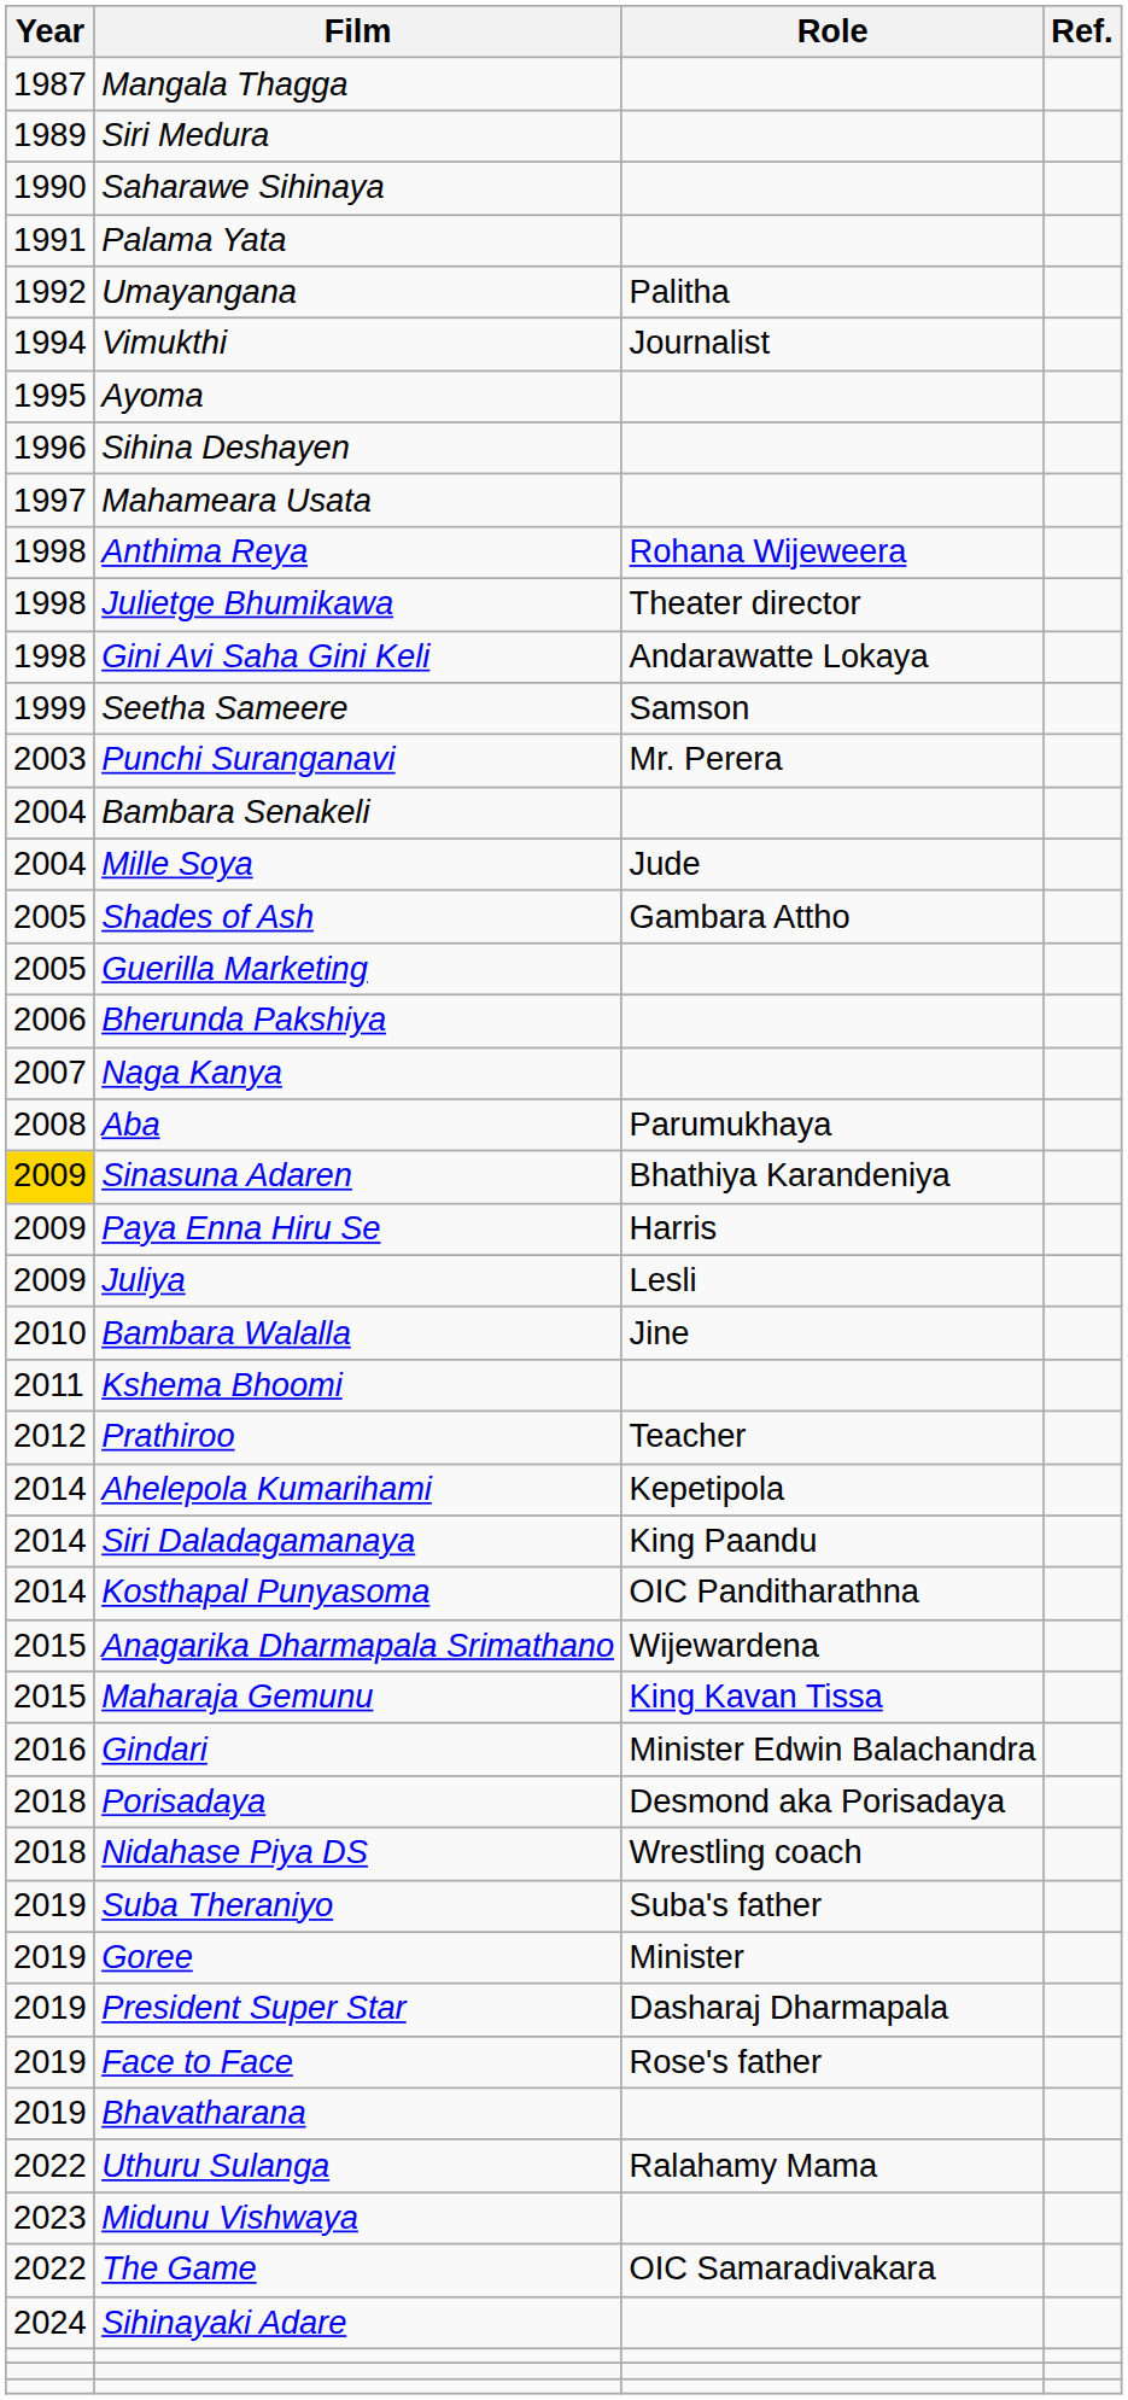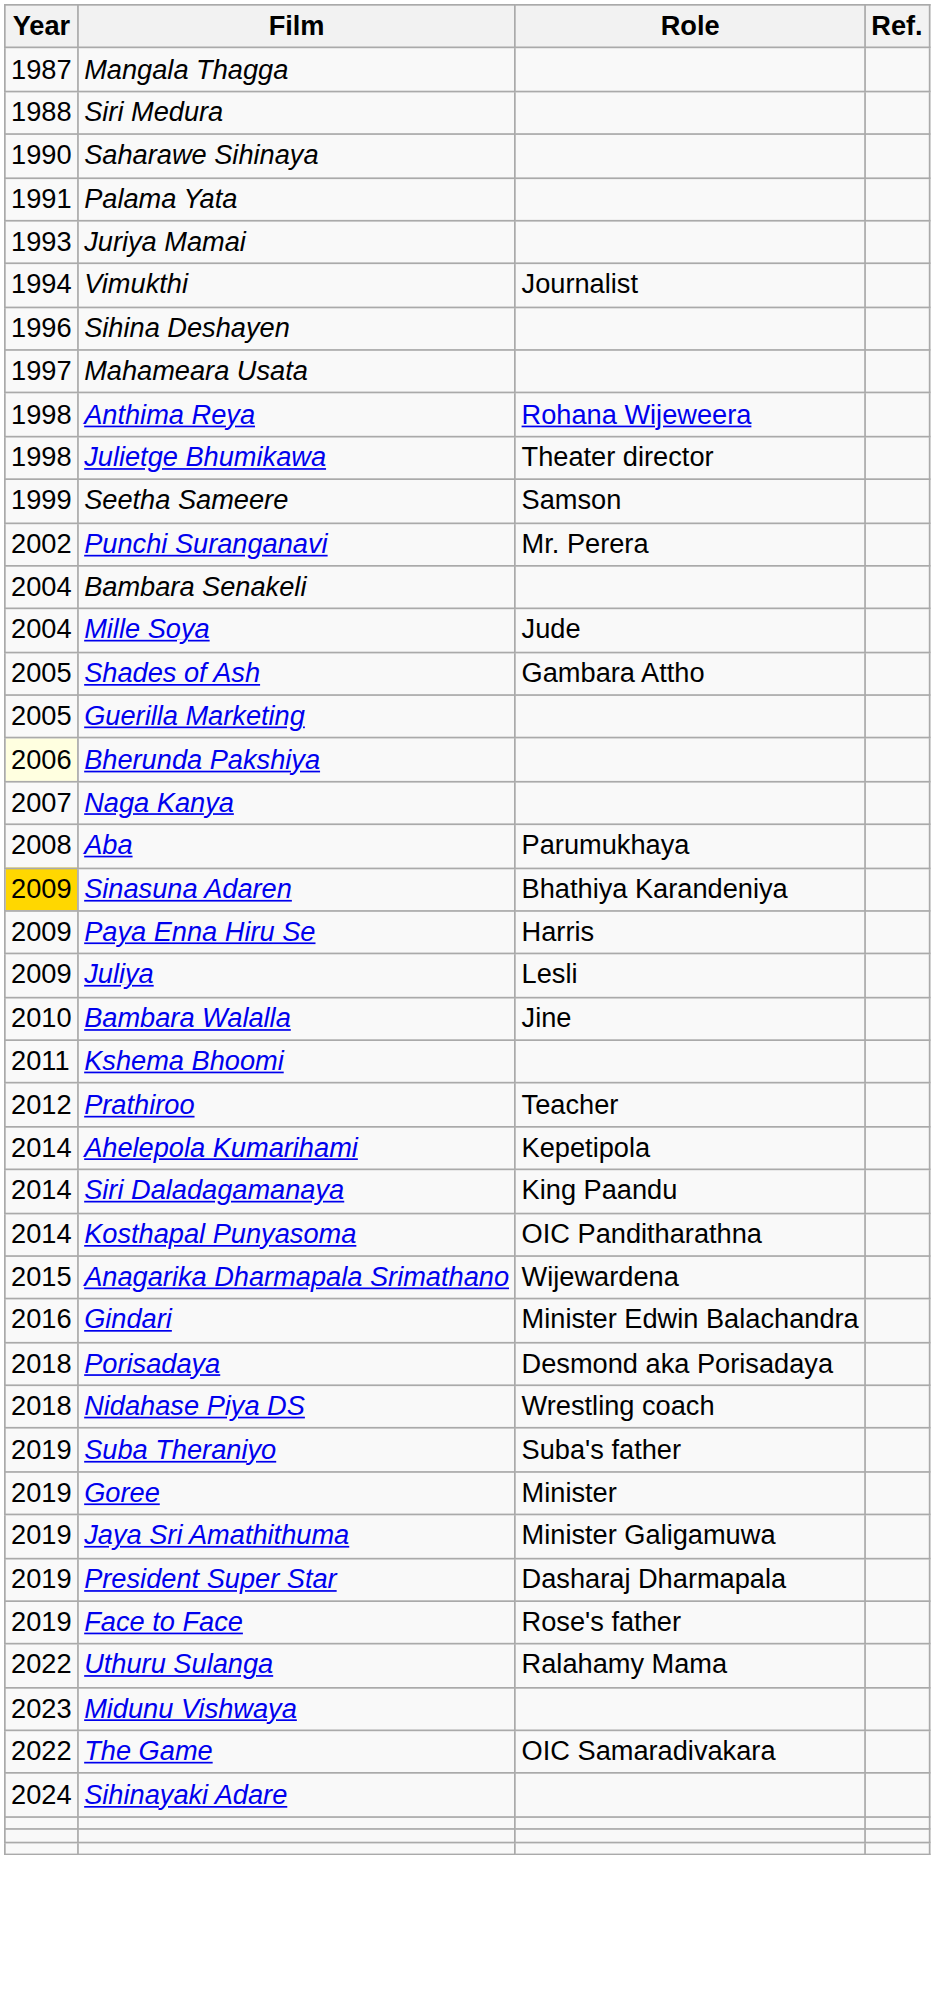Siri Medura | Year: 1989 -> 1988
- row: 1992 | Umayangana | Palitha
+ row: 1993 | Juriya Mamai
- row: 1995 | Ayoma
- row: 1998 | Gini Avi Saha Gini Keli | Andarawatte Lokaya
Punchi Suranganavi | Year: 2003 -> 2002
Bherunda Pakshiya | Year: no background -> lightyellow background
- row: 2015 | Maharaja Gemunu | King Kavan Tissa
+ row: 2019 | Jaya Sri Amathithuma | Minister Galigamuwa
- row: 2019 | Bhavatharana
